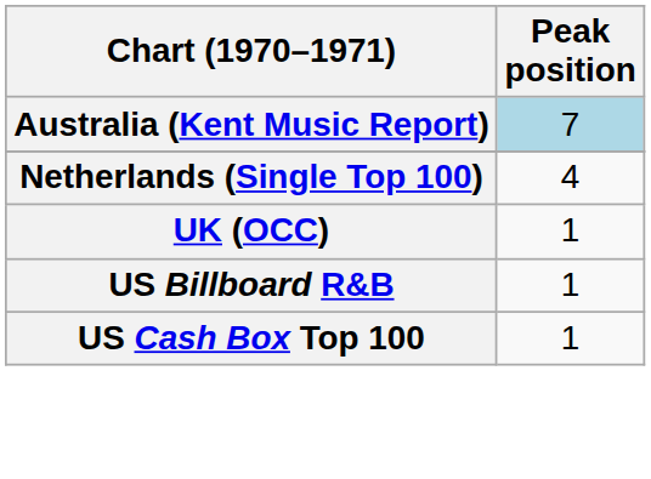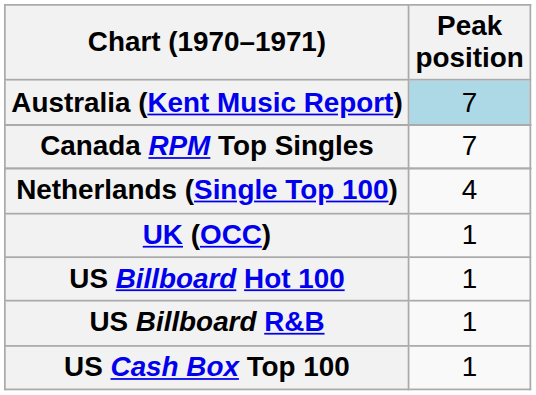+ row: Canada RPM Top Singles | 7
+ row: US Billboard Hot 100 | 1
